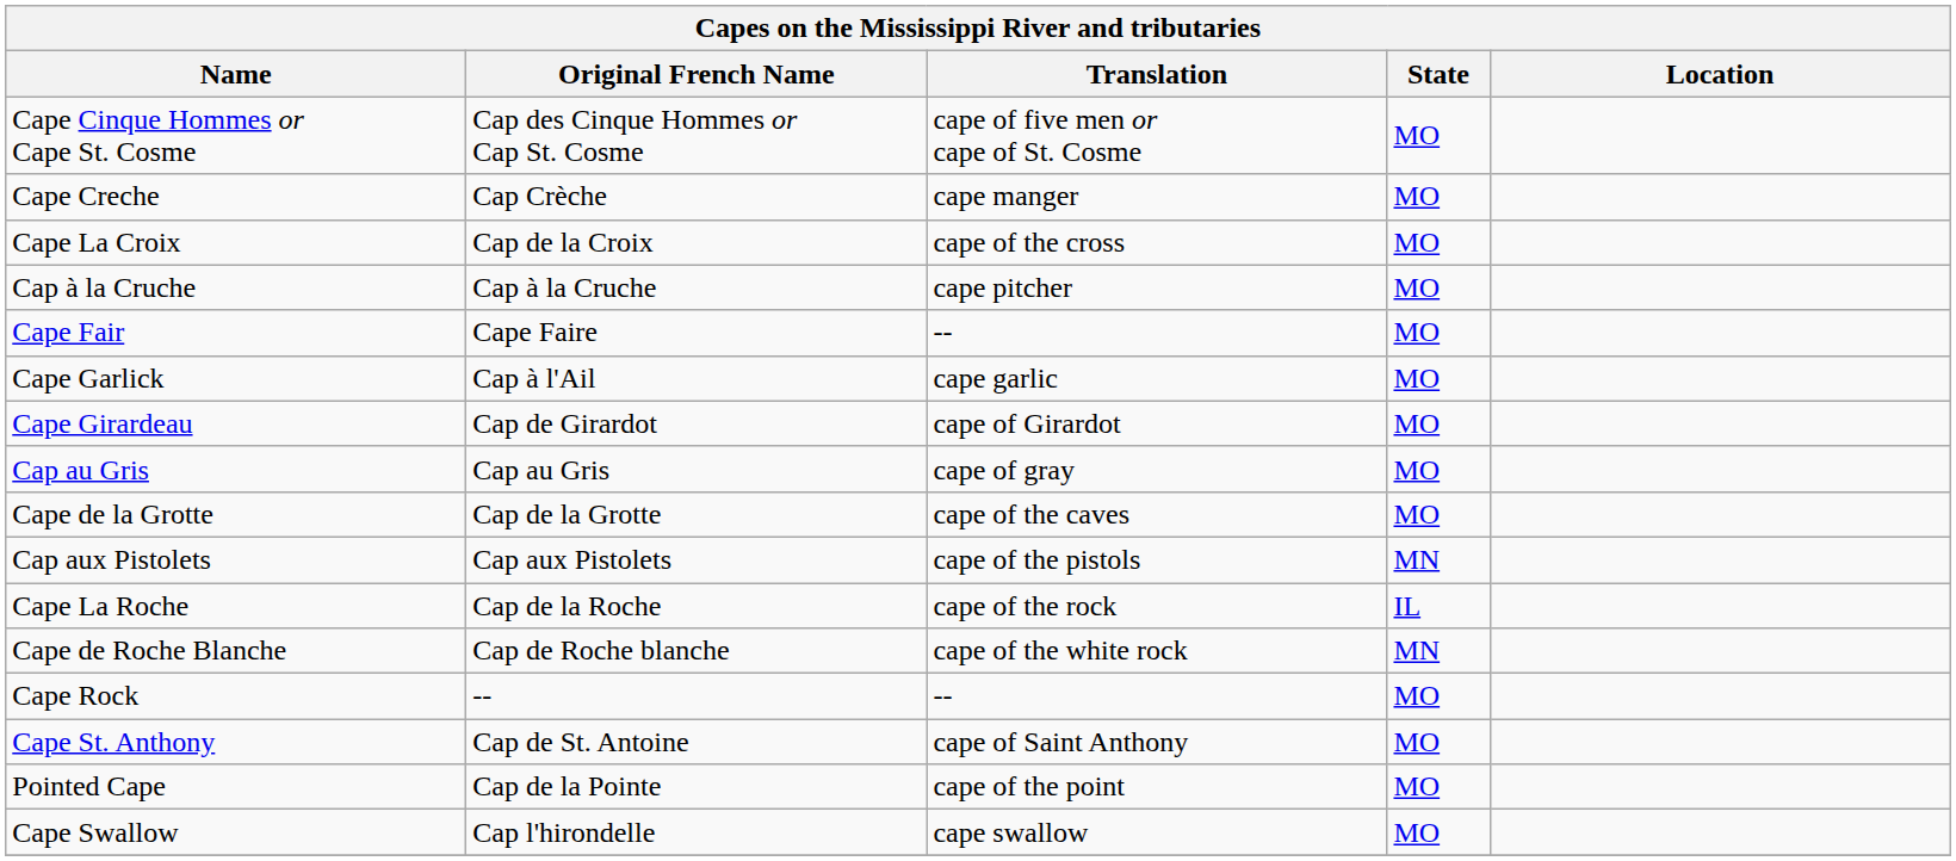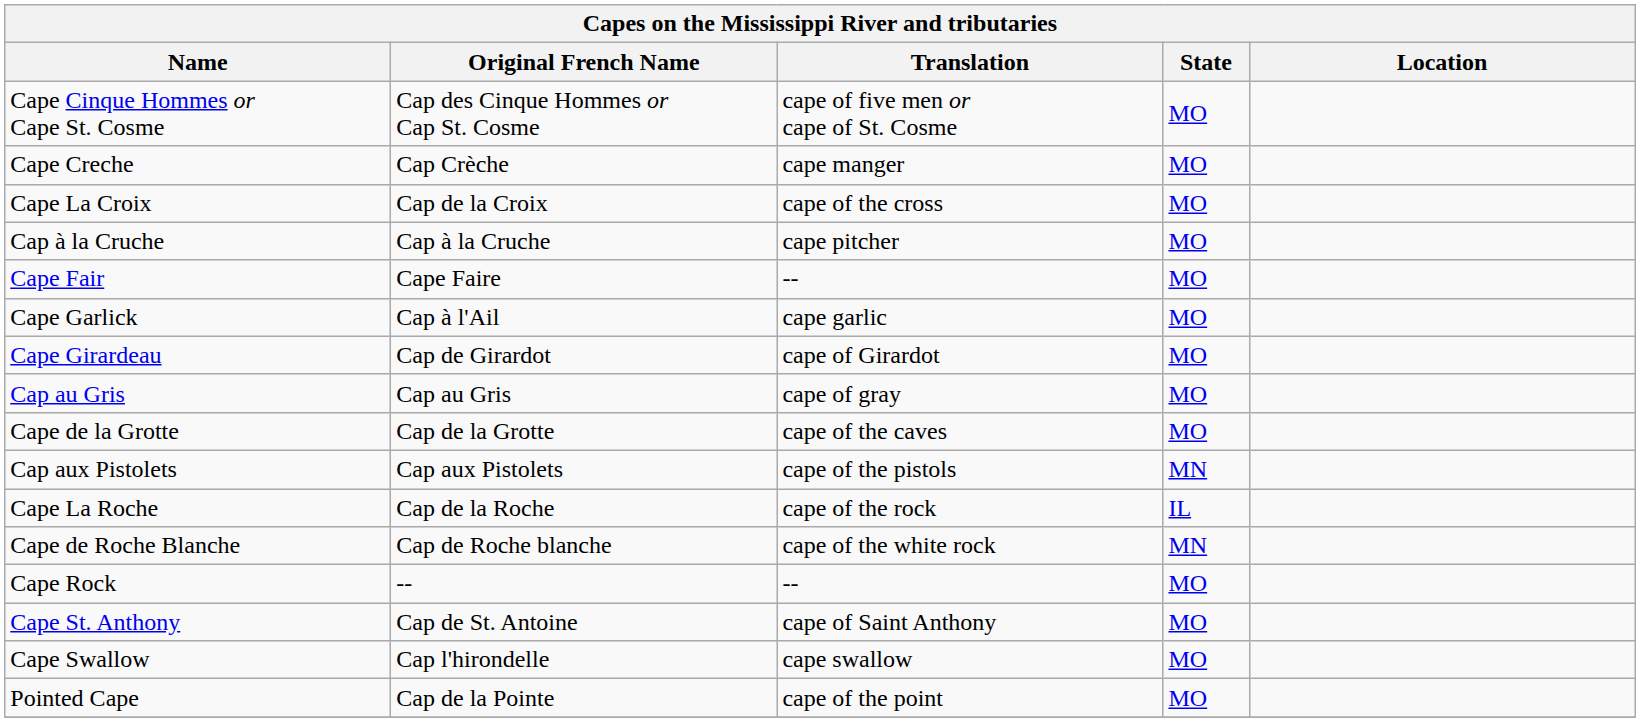rows swapped: Cape Swallow <-> Pointed Cape
